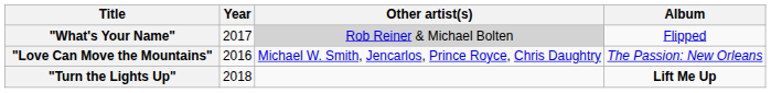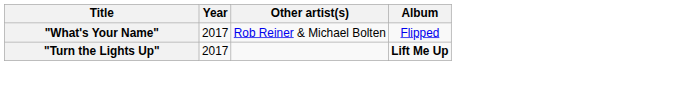"What's Your Name" | Other artist(s): lightgrey background -> no background
- row: "Love Can Move the Mountains" | 2016 | Michael W. Smith, Jencarlos, Prince Royce, Chris Daughtry | The Passion: New Orleans
"Turn the Lights Up" | Year: 2018 -> 2017
